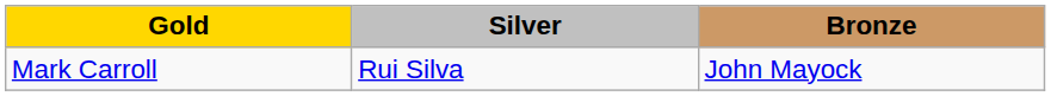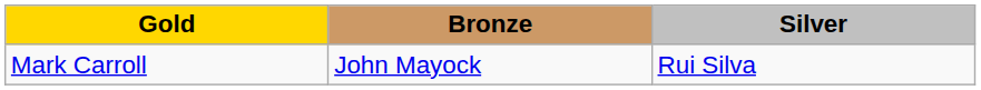columns swapped: Silver <-> Bronze
